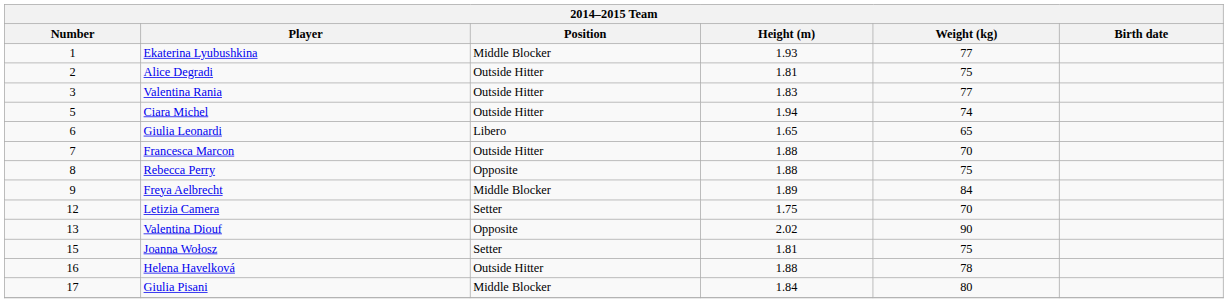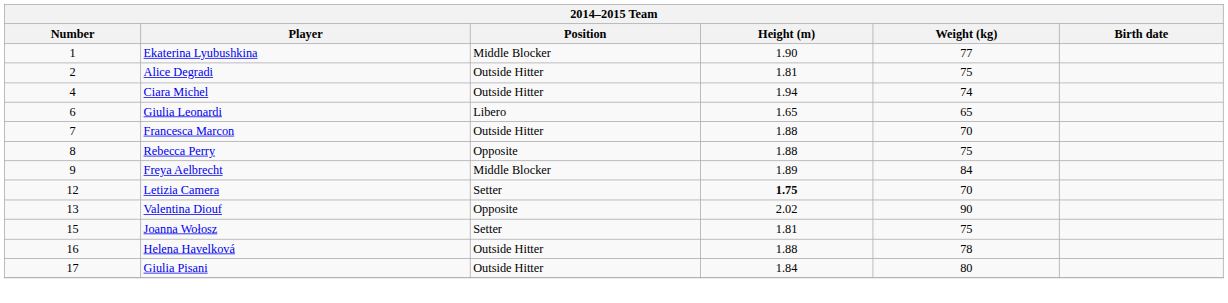Ekaterina Lyubushkina | Height (m): 1.93 -> 1.90
- row: 3 | Valentina Rania | Outside Hitter | 1.83 | 77
Ciara Michel | Number: 5 -> 4
Letizia Camera | Height (m): normal -> bold
Giulia Pisani | Position: Middle Blocker -> Outside Hitter
